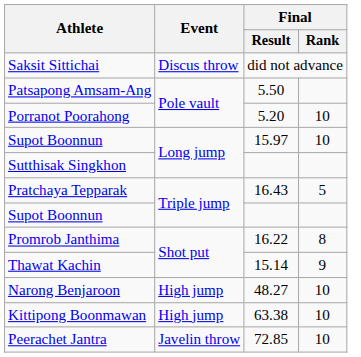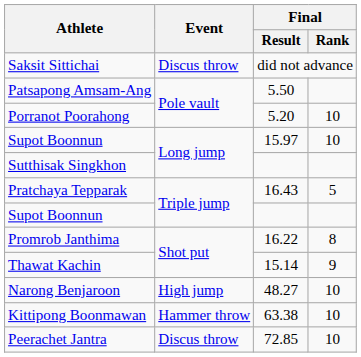Kittipong Boonmawan | Event: High jump -> Hammer throw
Peerachet Jantra | Event: Javelin throw -> Discus throw
